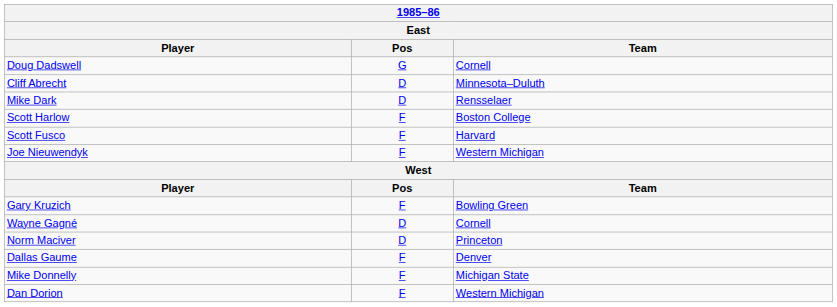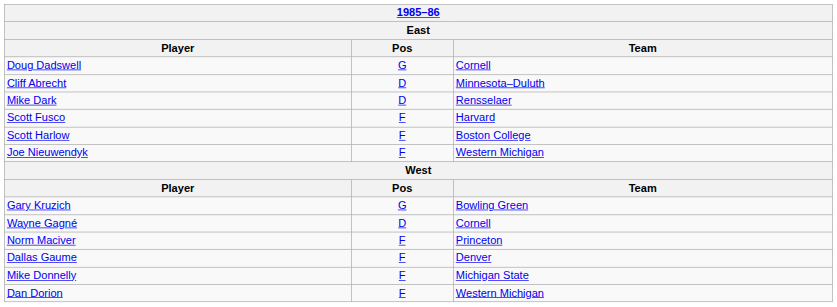rows swapped: Scott Fusco <-> Scott Harlow
Gary Kruzich | Pos: F -> G
Norm Maciver | Pos: D -> F
